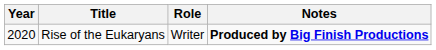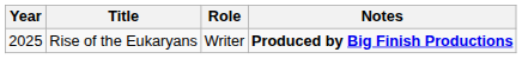Rise of the Eukaryans | Year: 2020 -> 2025
